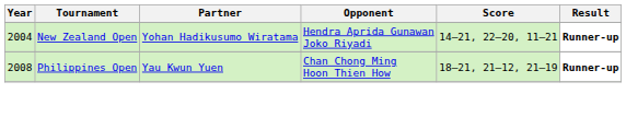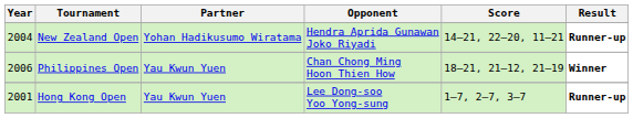Philippines Open | Year: 2008 -> 2006
Philippines Open | Result: Runner-up -> Winner
+ row: 2001 | Hong Kong Open | Yau Kwun Yuen | Lee Dong-soo Yoo Yong-sung | 1–7, 2–7, 3–7 | Runner-up
